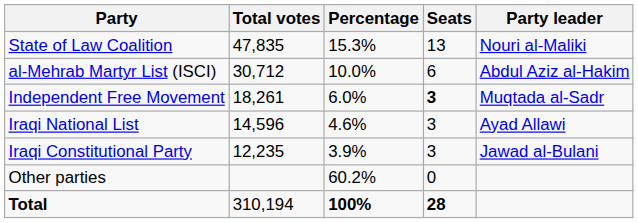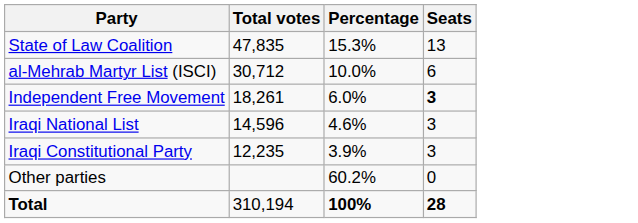- column: Party leader | Nouri al-Maliki | Abdul Aziz al-Hakim | Muqtada al-Sadr | Ayad Allawi | Jawad al-Bulani
